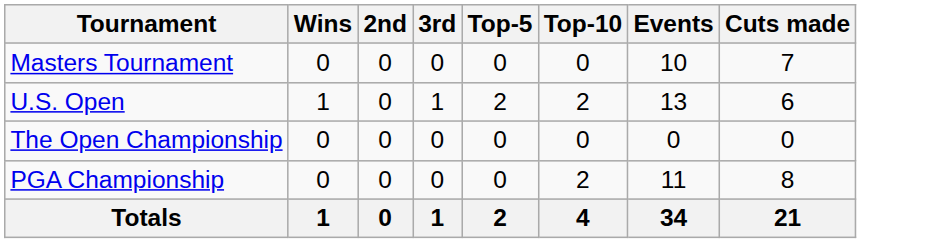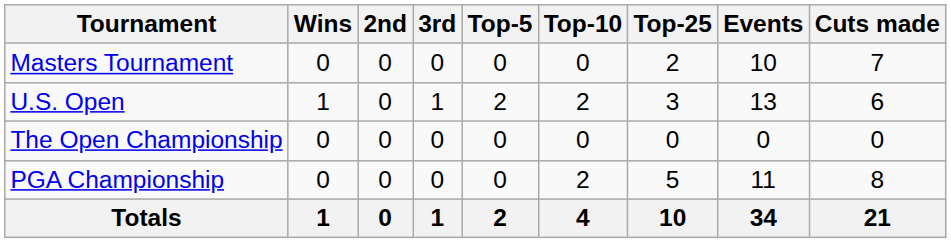+ column: Top-25 | 2 | 3 | 0 | 5 | 10
